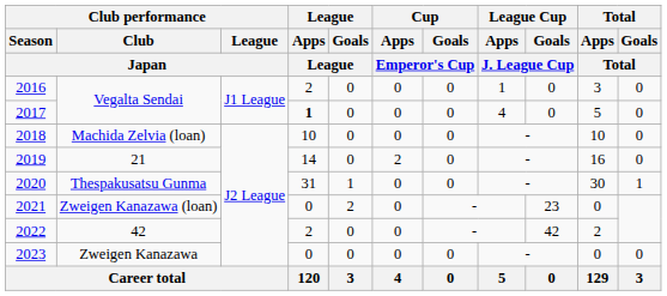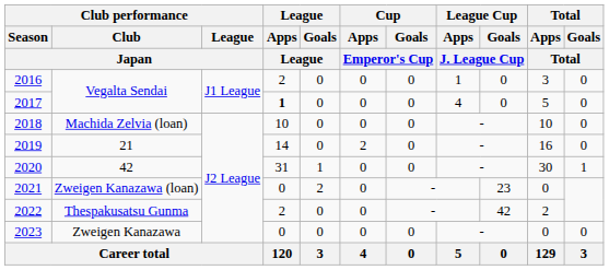2020 | Club performance / Club / Japan: Thespakusatsu Gunma -> 42
2022 | Club performance / Club / Japan: 42 -> Thespakusatsu Gunma
